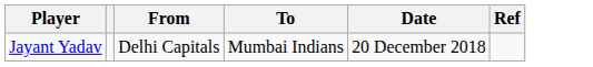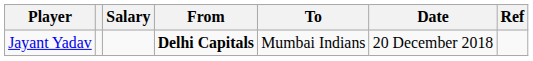+ column: Salary
Jayant Yadav | From: normal -> bold
